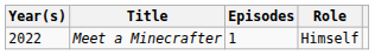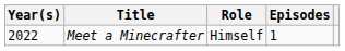columns swapped: Role <-> Episodes
